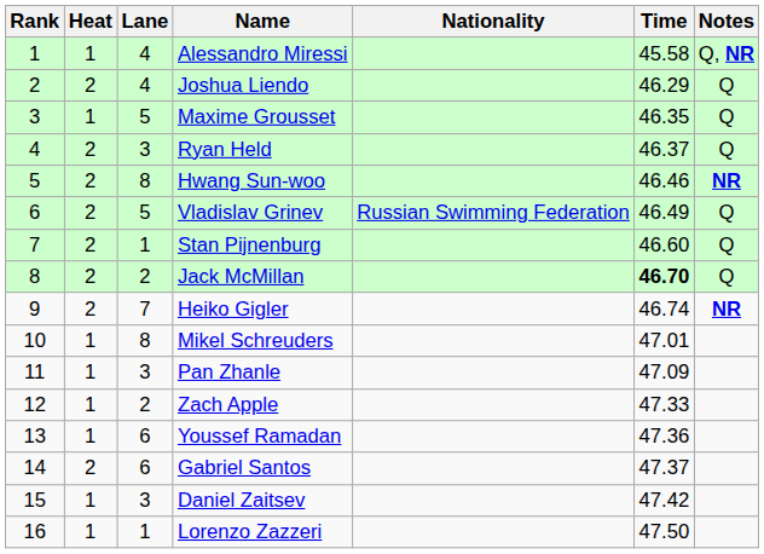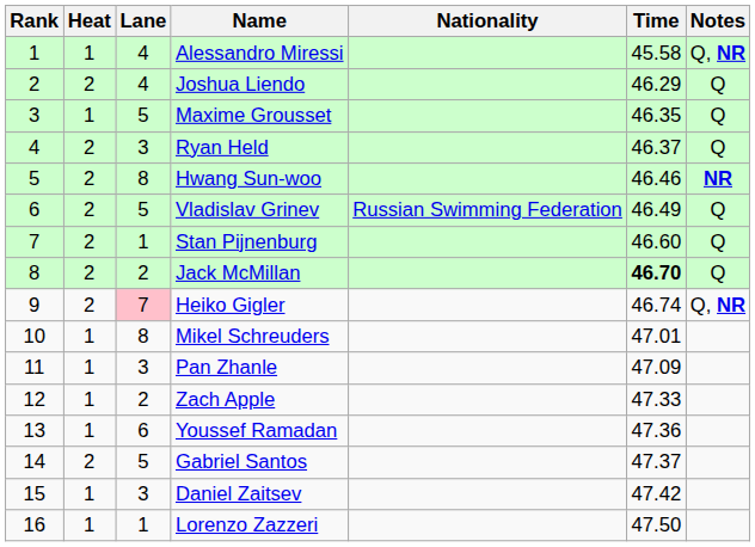Heiko Gigler | Lane: no background -> pink background
Heiko Gigler | Notes: NR -> Q, NR
Gabriel Santos | Lane: 6 -> 5
